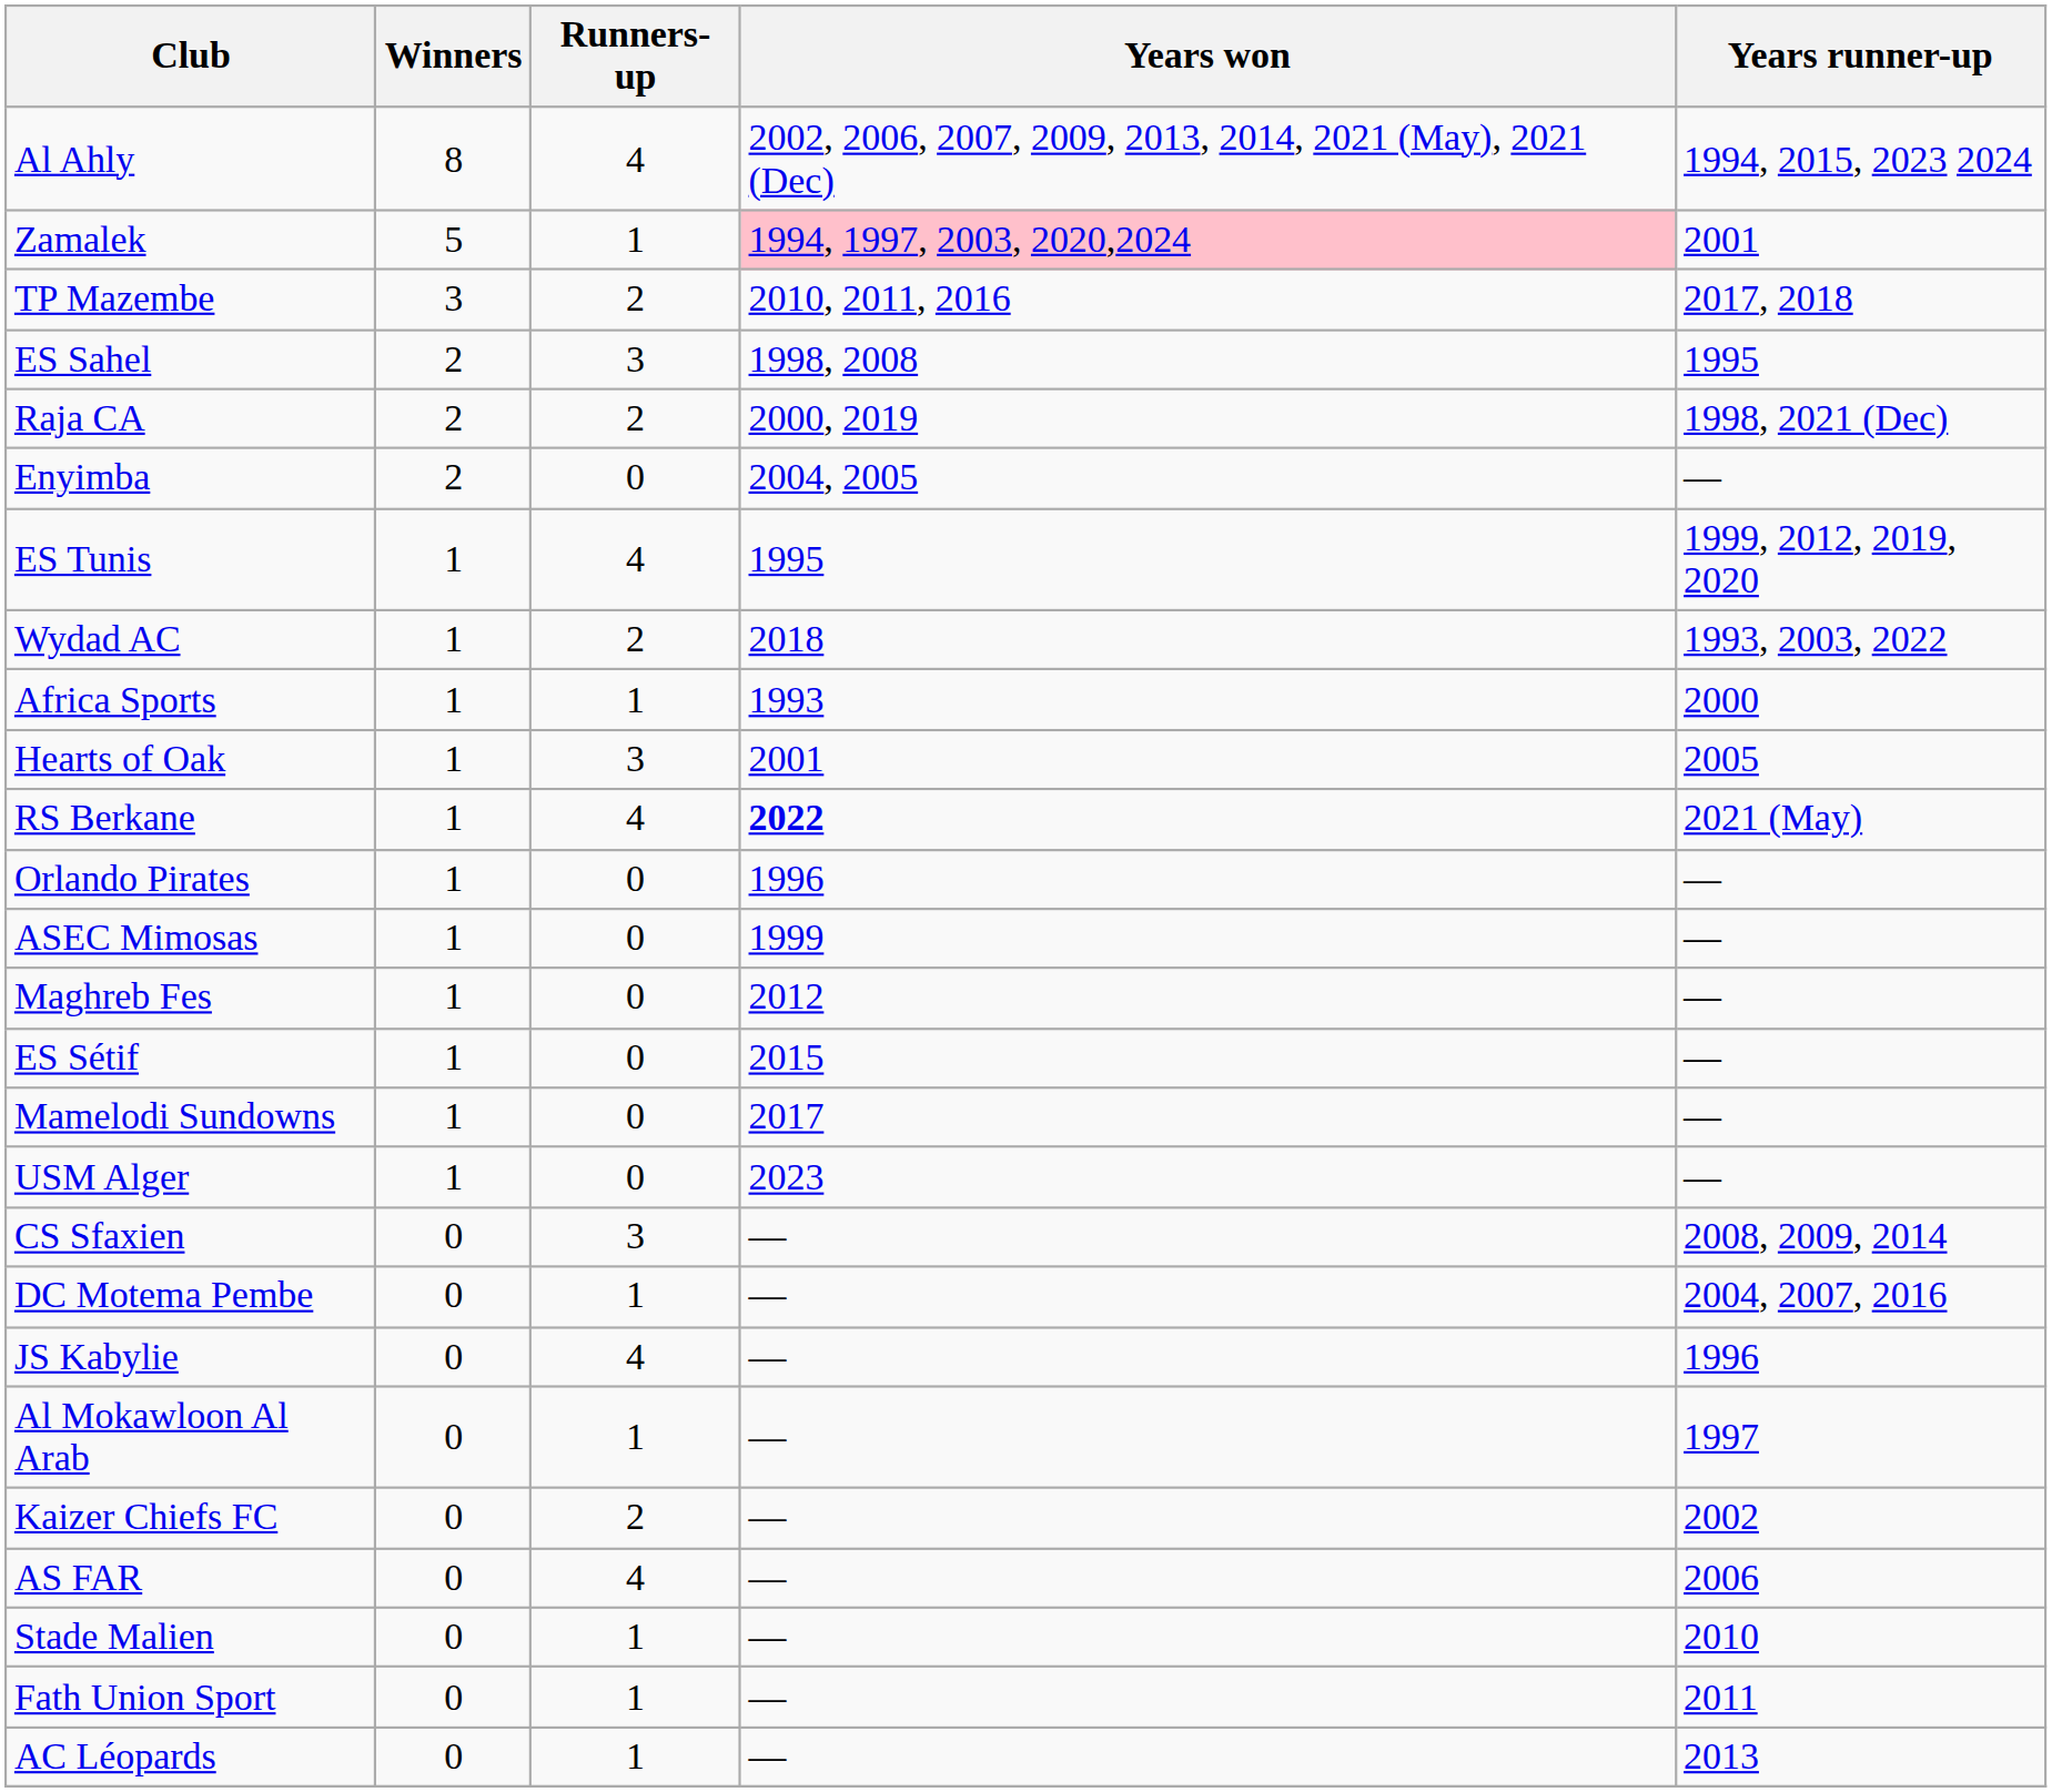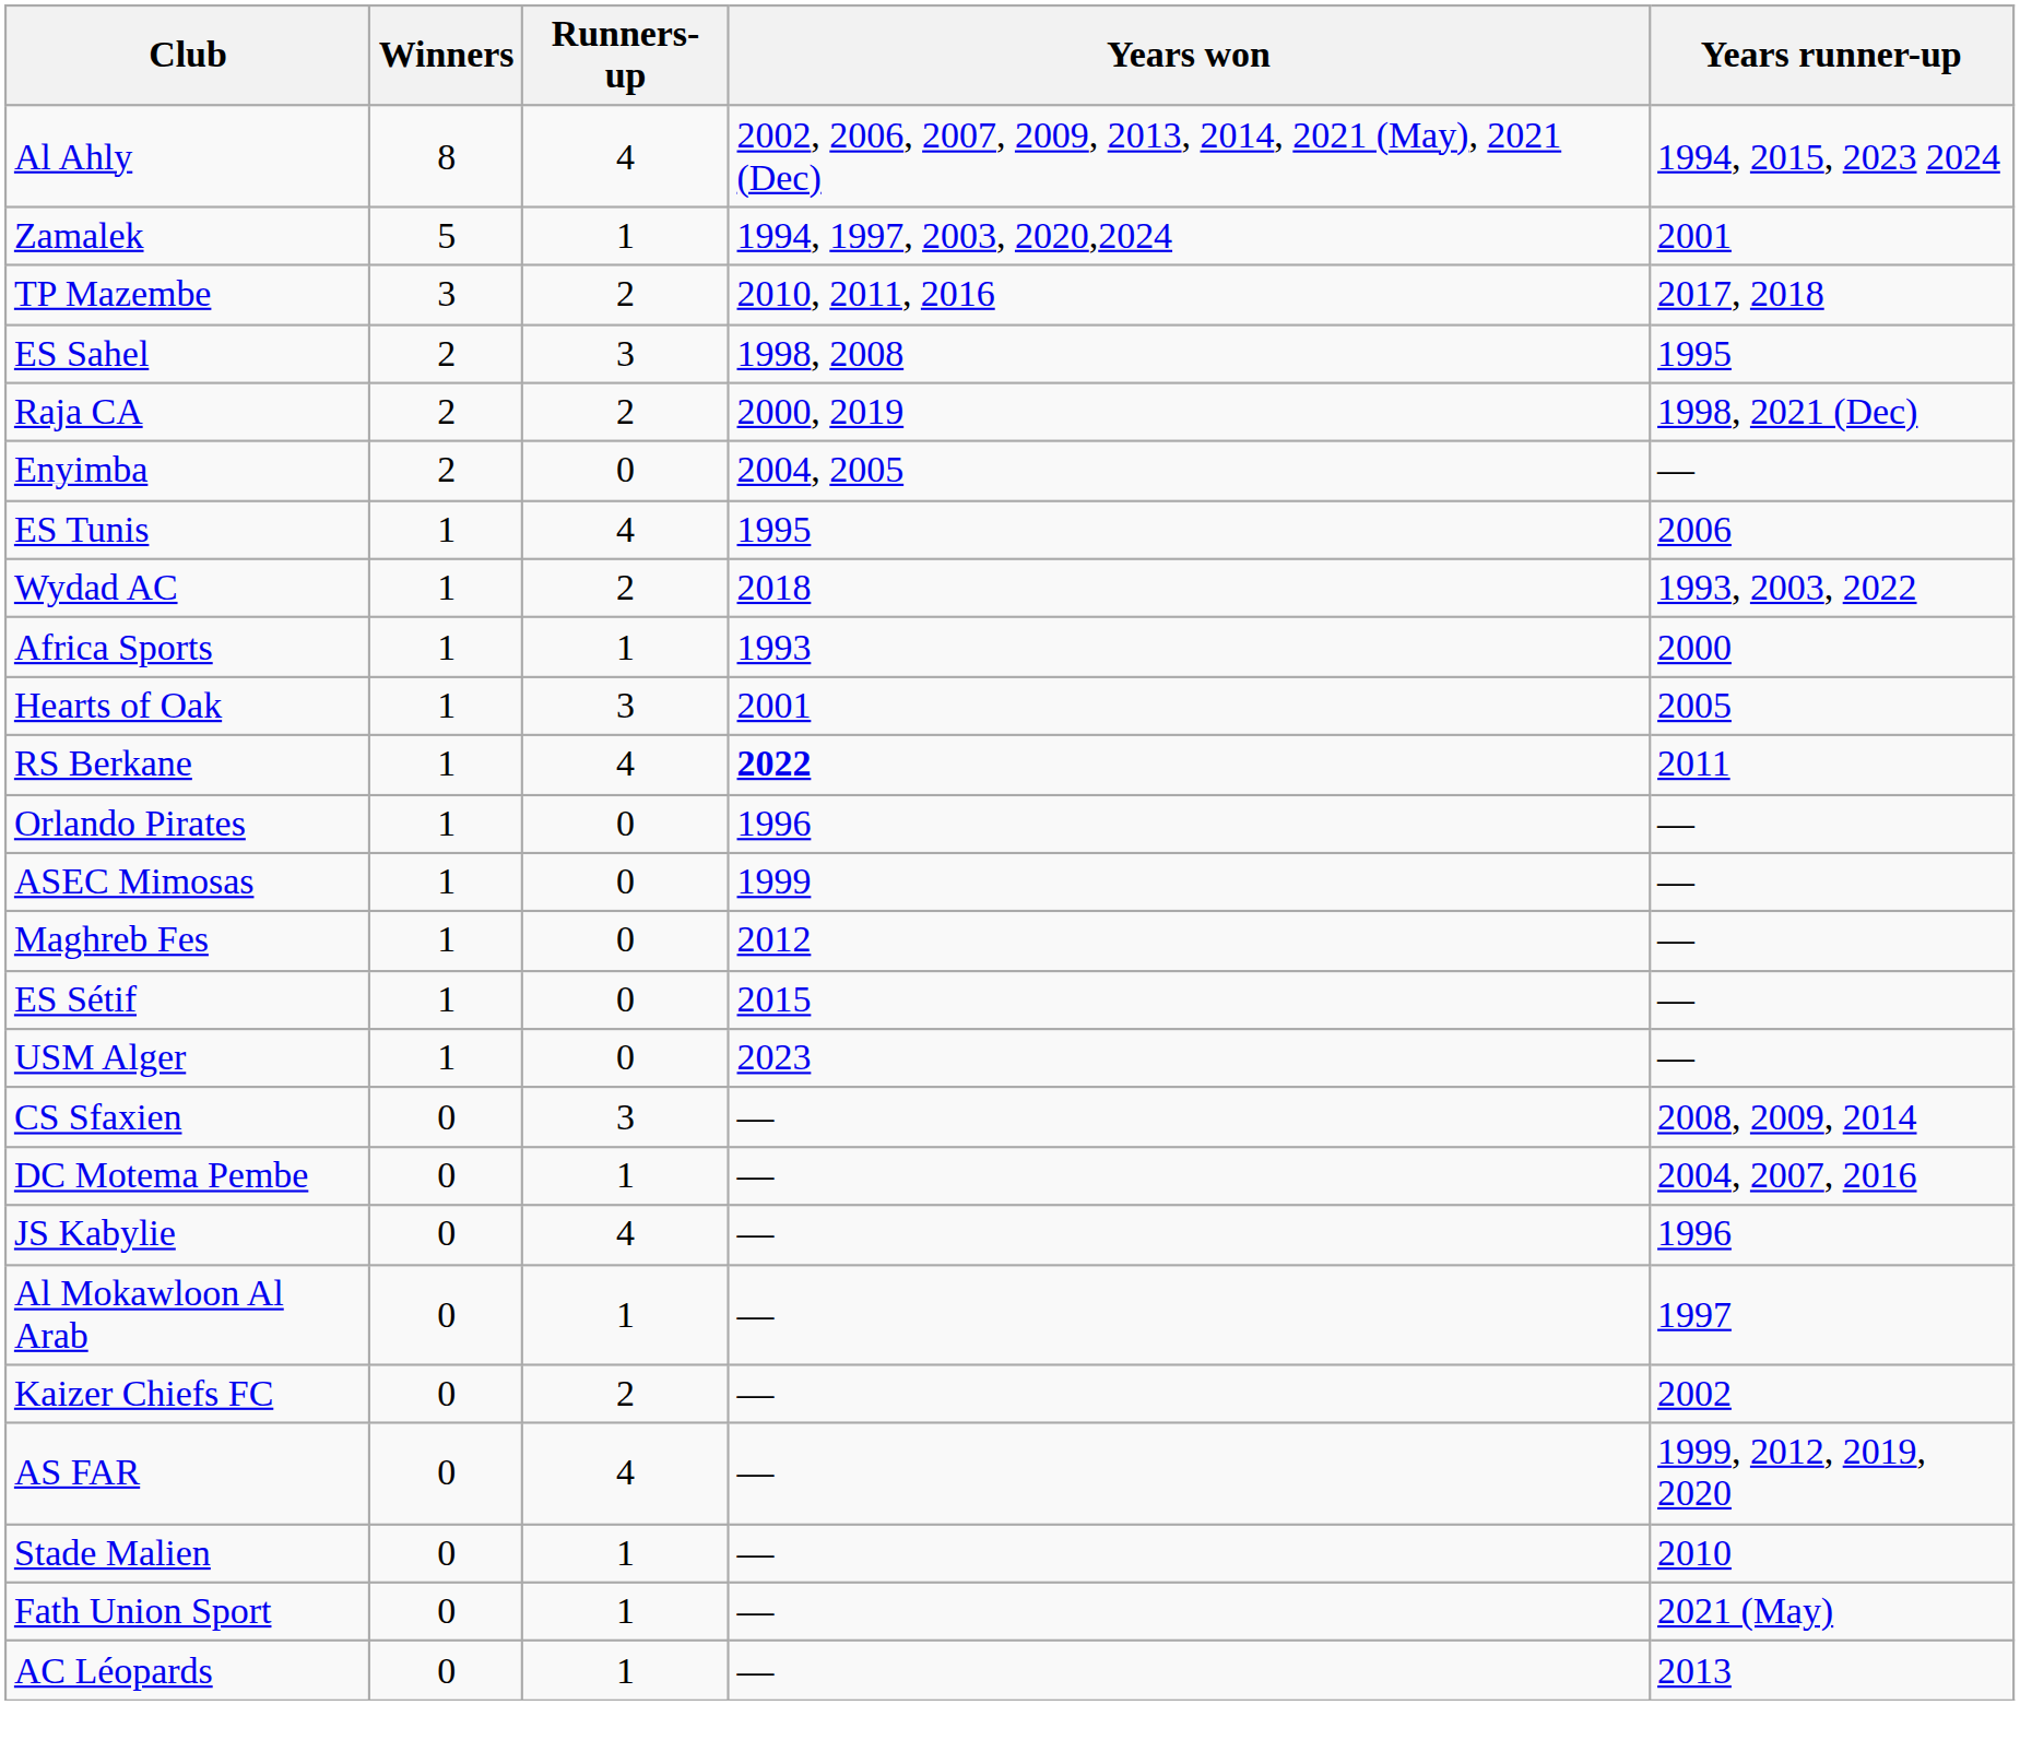Zamalek | Years won: pink background -> no background
ES Tunis | Years runner-up: 1999, 2012, 2019, 2020 -> 2006
RS Berkane | Years runner-up: 2021 (May) -> 2011
- row: Mamelodi Sundowns | 1 | 0 | 2017 | —
AS FAR | Years runner-up: 2006 -> 1999, 2012, 2019, 2020
Fath Union Sport | Years runner-up: 2011 -> 2021 (May)
